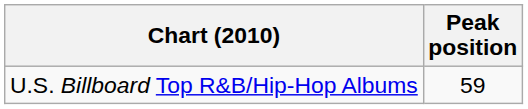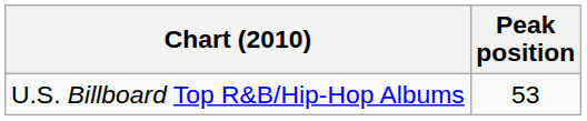U.S. Billboard Top R&B/Hip-Hop Albums | Peak position: 59 -> 53
